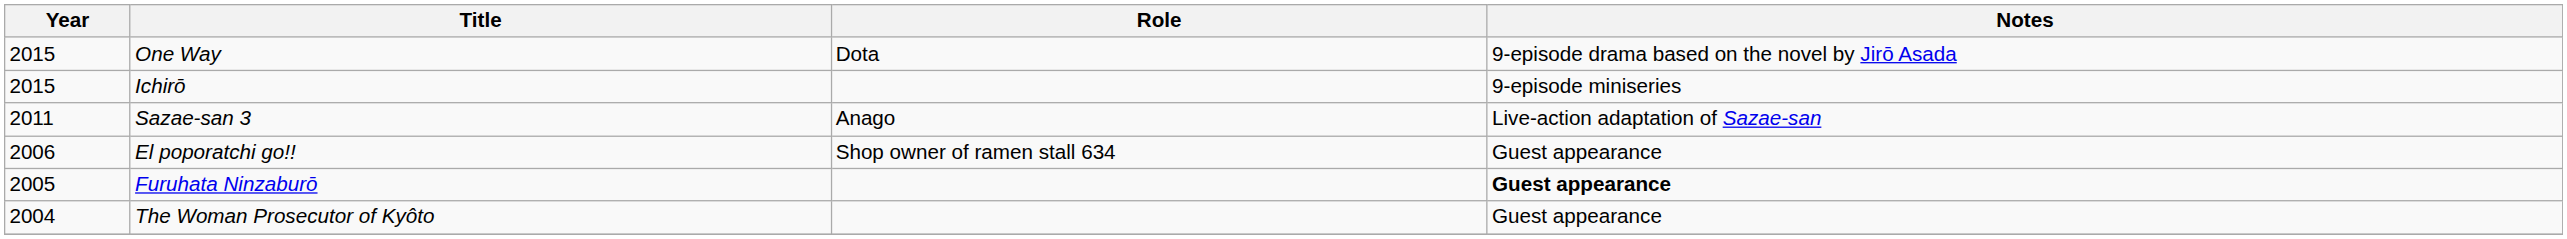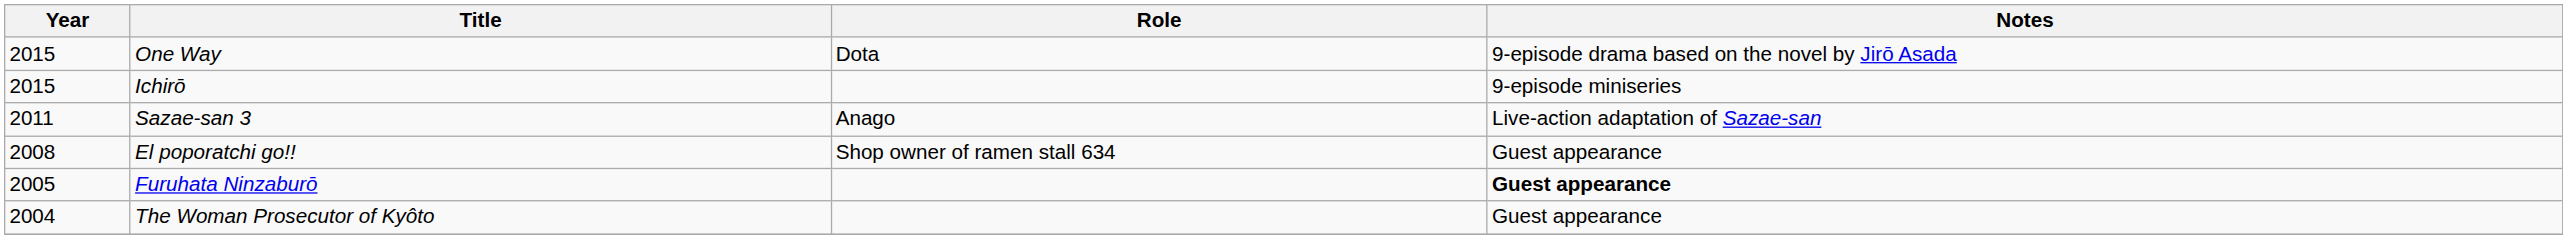El poporatchi go!! | Year: 2006 -> 2008
